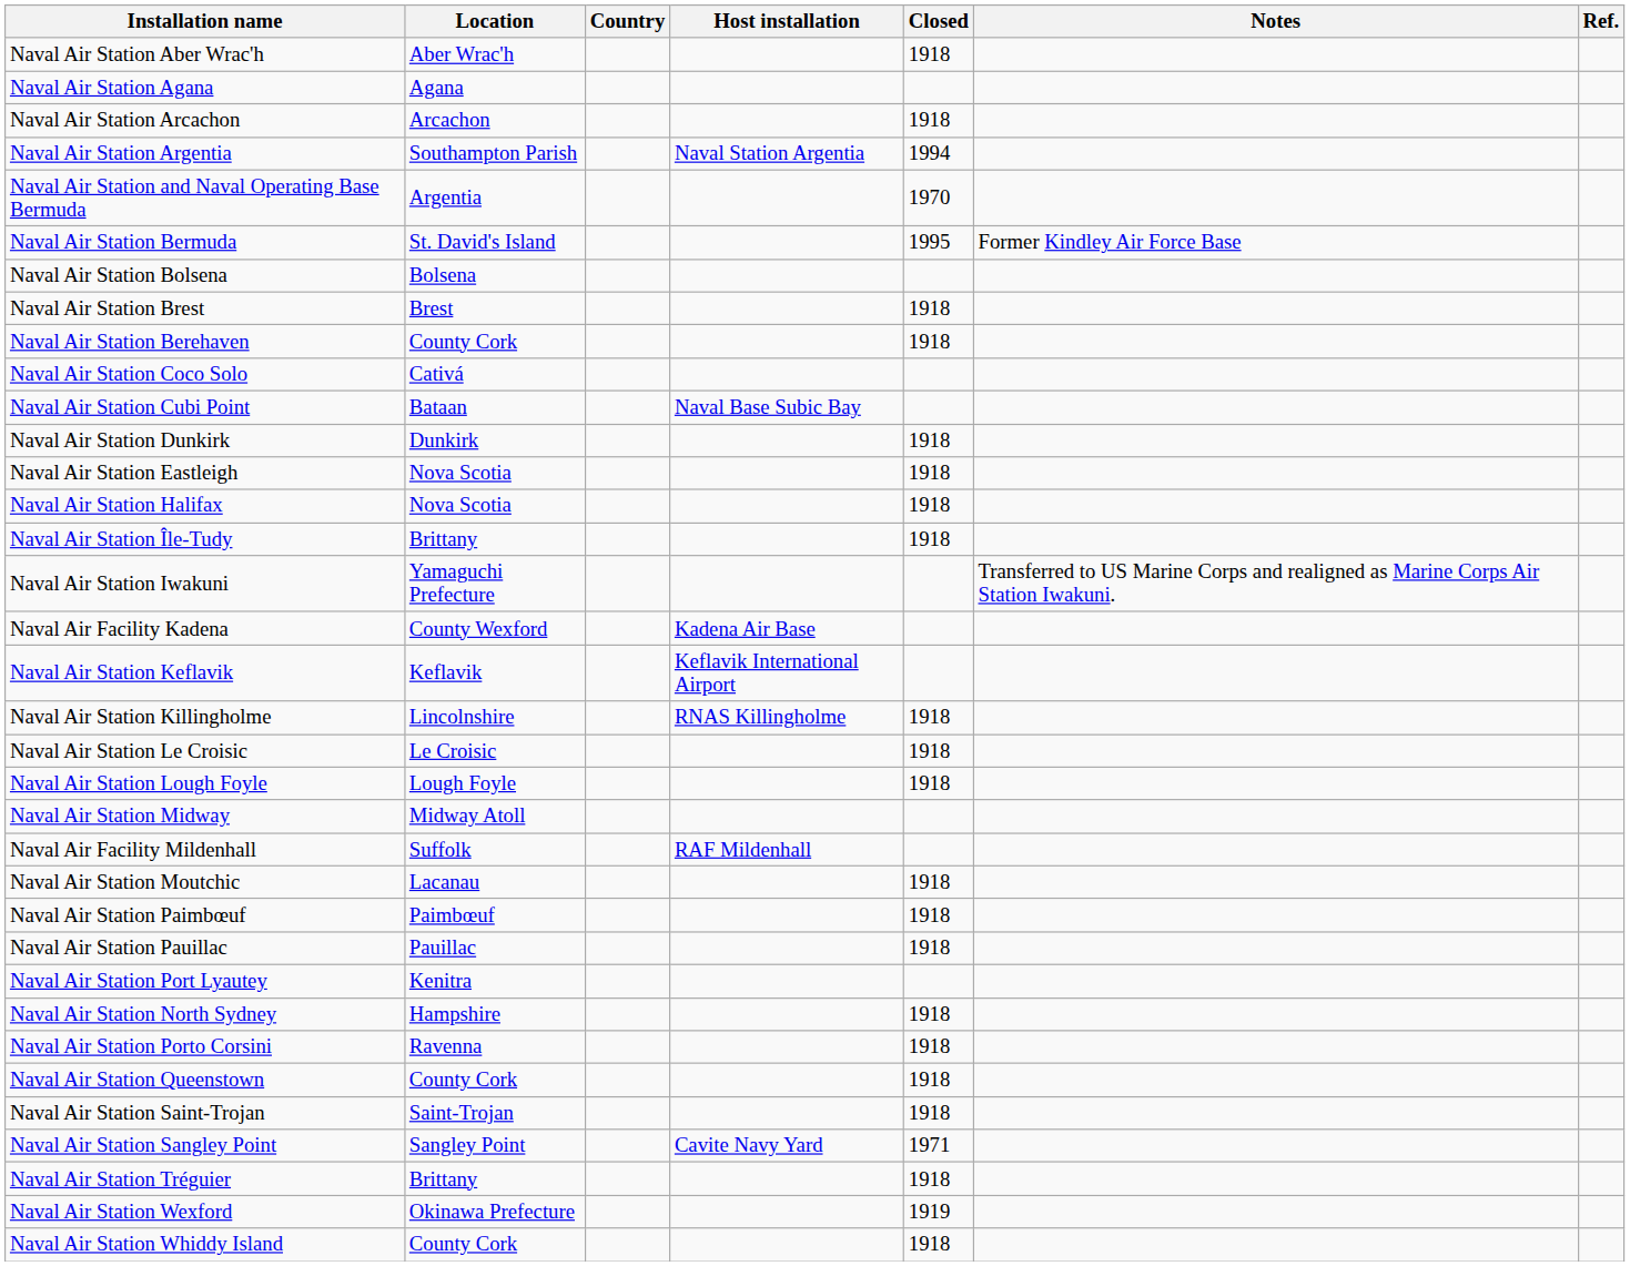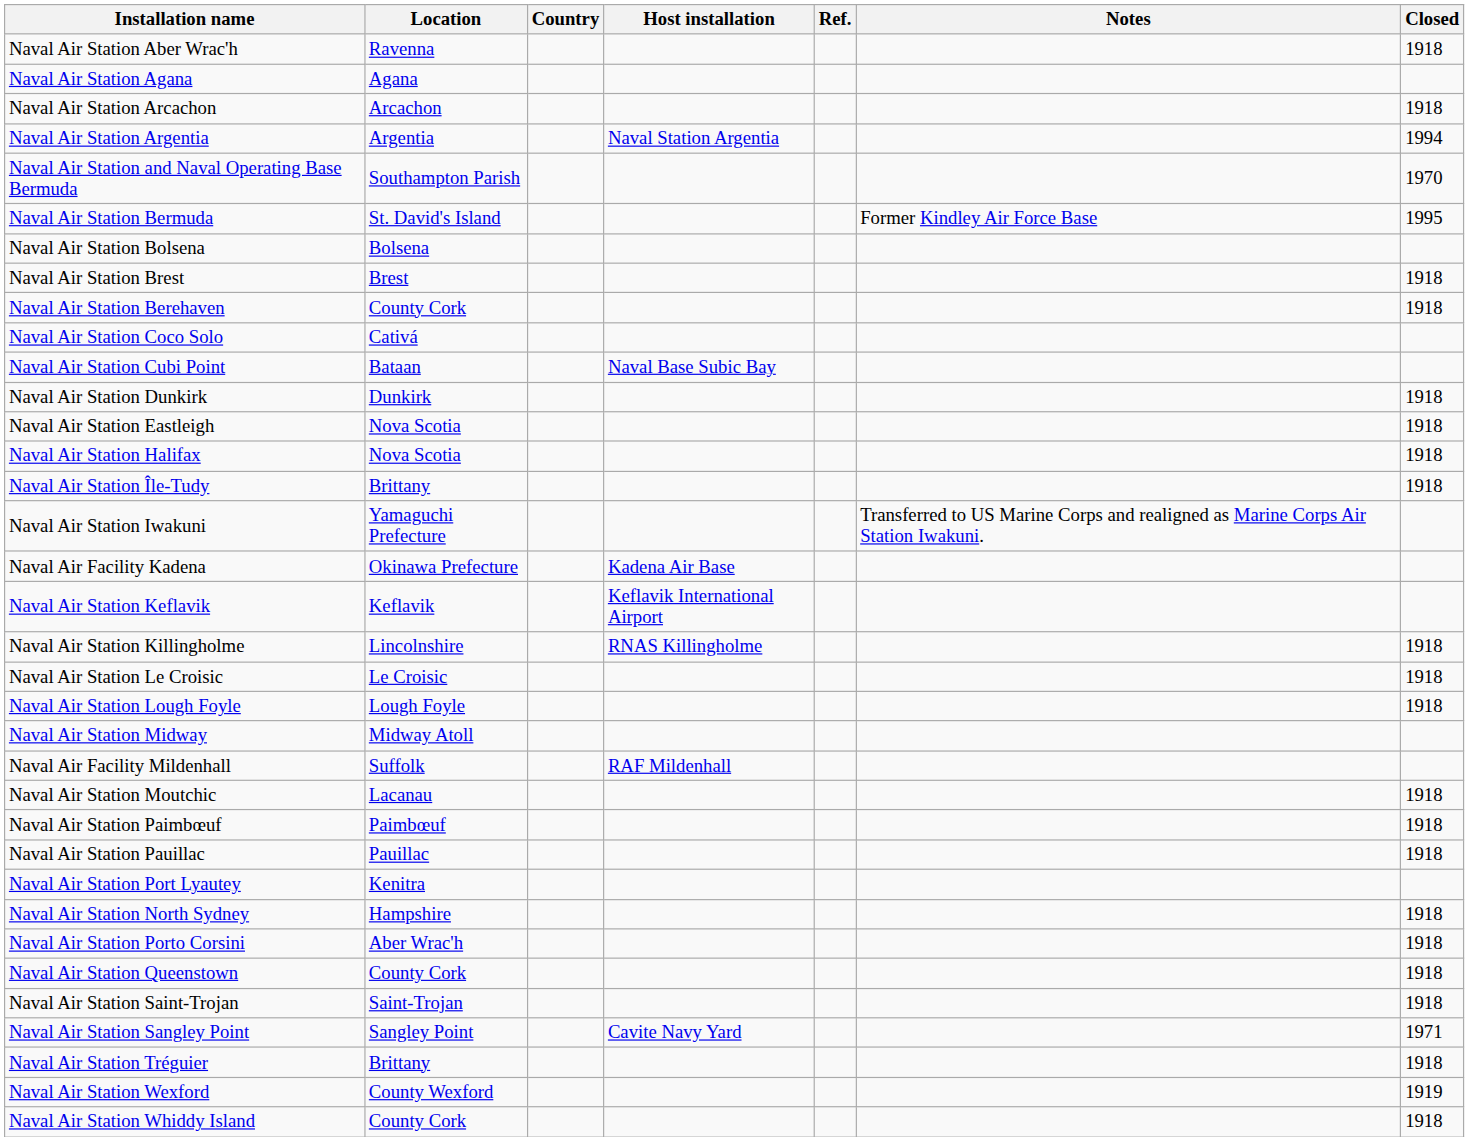columns swapped: Closed <-> Ref.
Naval Air Station Aber Wrac'h | Location: Aber Wrac'h -> Ravenna
Naval Air Station Argentia | Location: Southampton Parish -> Argentia
Naval Air Station and Naval Operating Base Bermuda | Location: Argentia -> Southampton Parish
Naval Air Facility Kadena | Location: County Wexford -> Okinawa Prefecture
Naval Air Station Porto Corsini | Location: Ravenna -> Aber Wrac'h
Naval Air Station Wexford | Location: Okinawa Prefecture -> County Wexford
